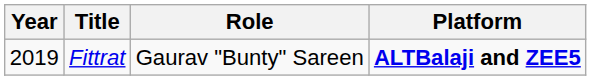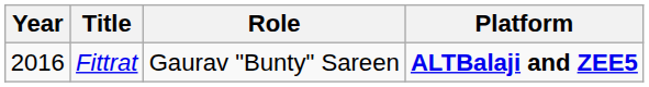Fittrat | Year: 2019 -> 2016
